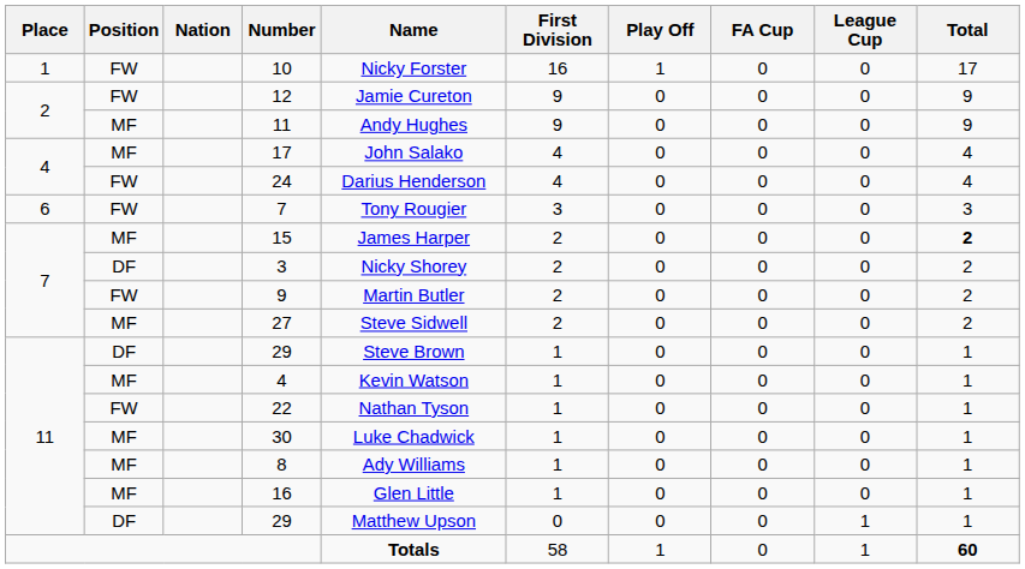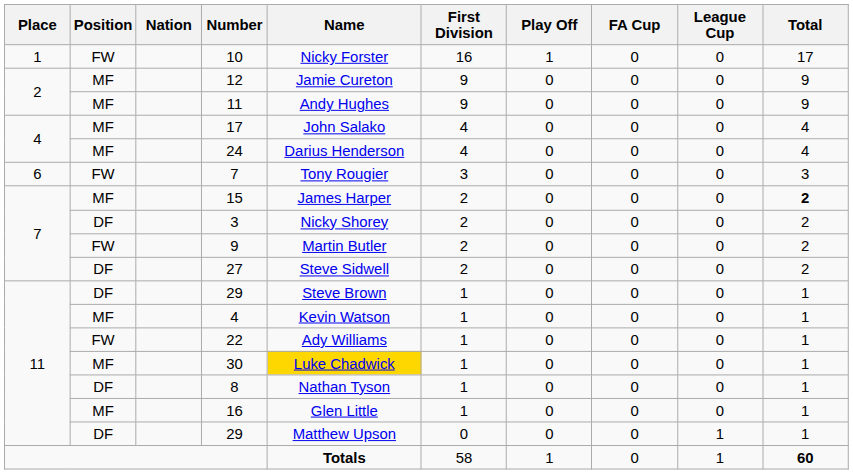12 | Position: FW -> MF
24 | Position: FW -> MF
27 | Position: MF -> DF
22 | Name: Nathan Tyson -> Ady Williams
30 | Name: no background -> gold background
8 | Position: MF -> DF
8 | Name: Ady Williams -> Nathan Tyson
